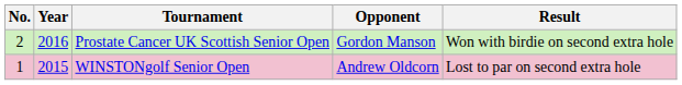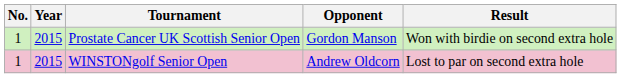Prostate Cancer UK Scottish Senior Open | No.: 2 -> 1
Prostate Cancer UK Scottish Senior Open | Year: 2016 -> 2015
